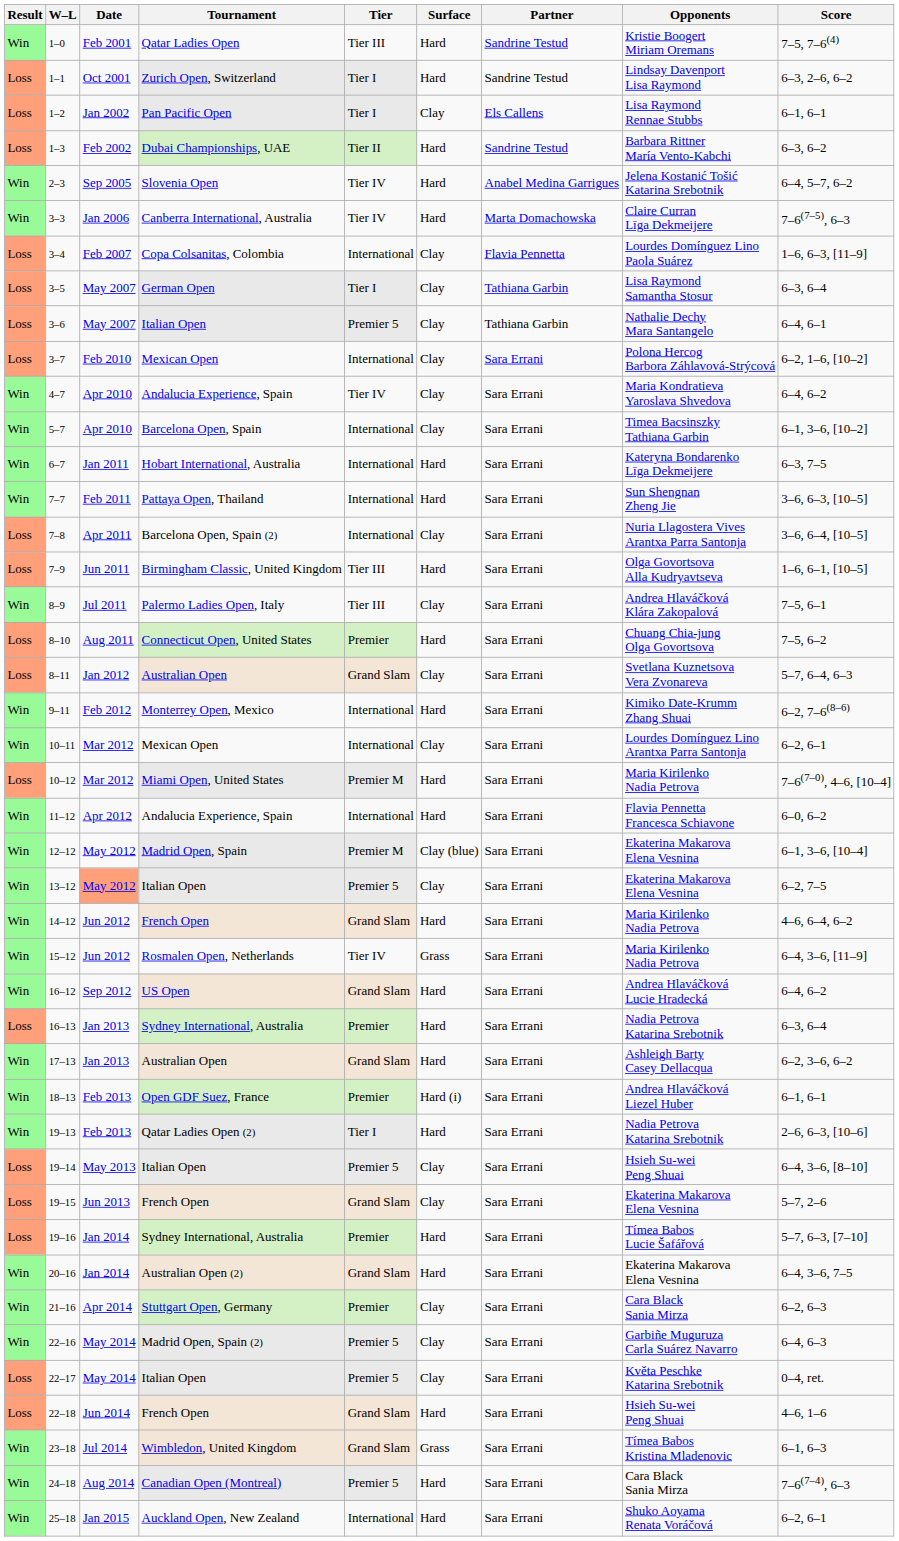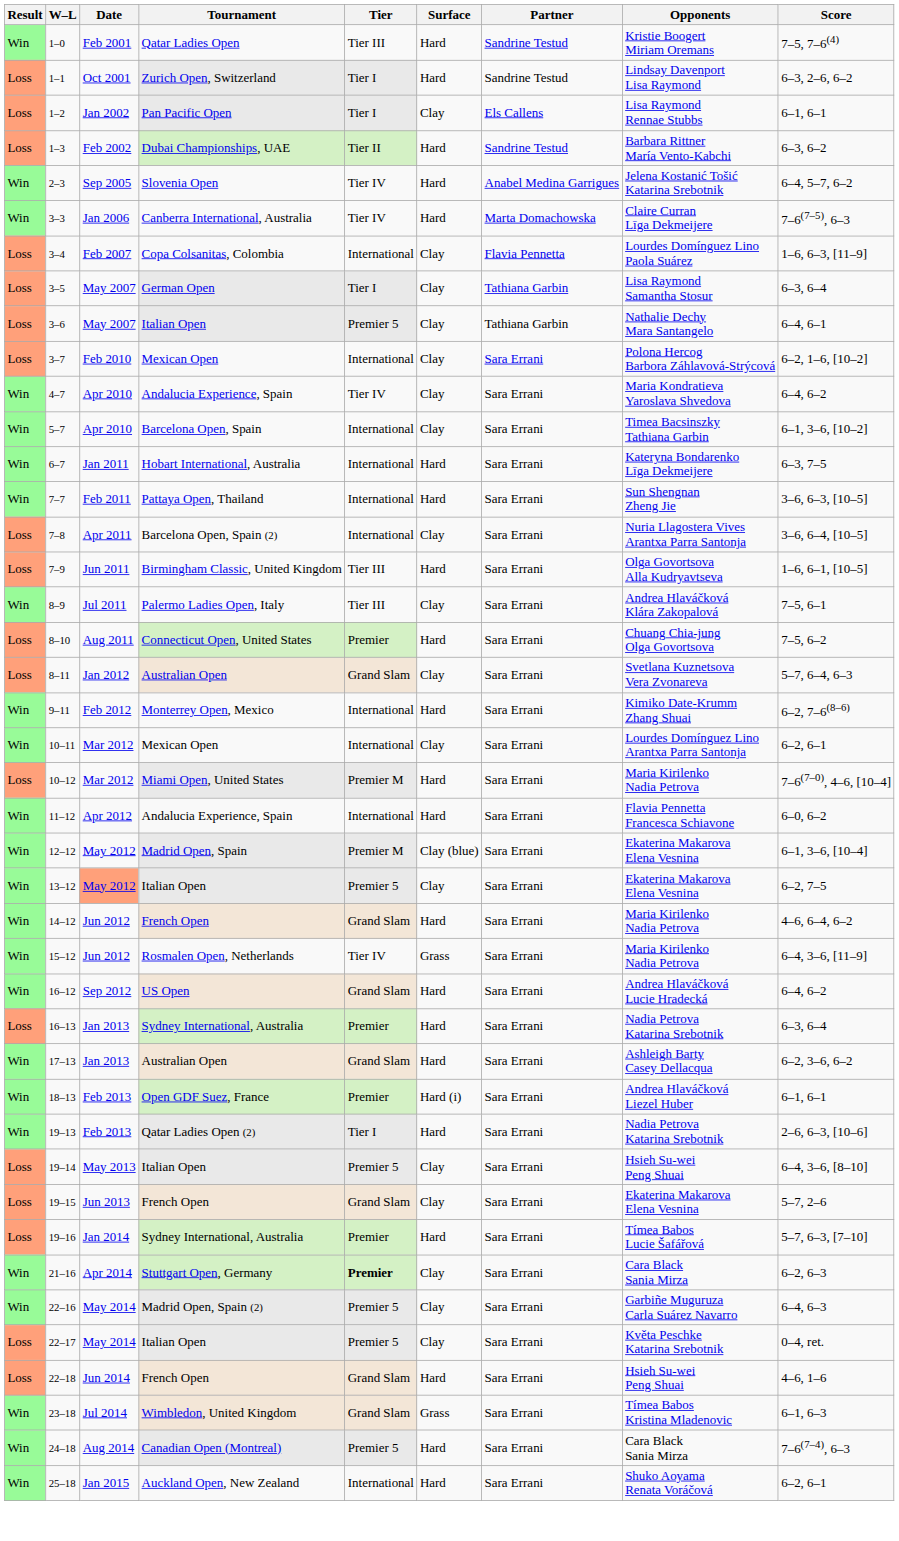- row: Win | 20–16 | Jan 2014 | Australian Open (2) | Grand Slam | Hard | Sara Errani | Ekaterina Makarova Elena Vesnina | 6–4, 3–6, 7–5
21–16 | Tier: normal -> bold
